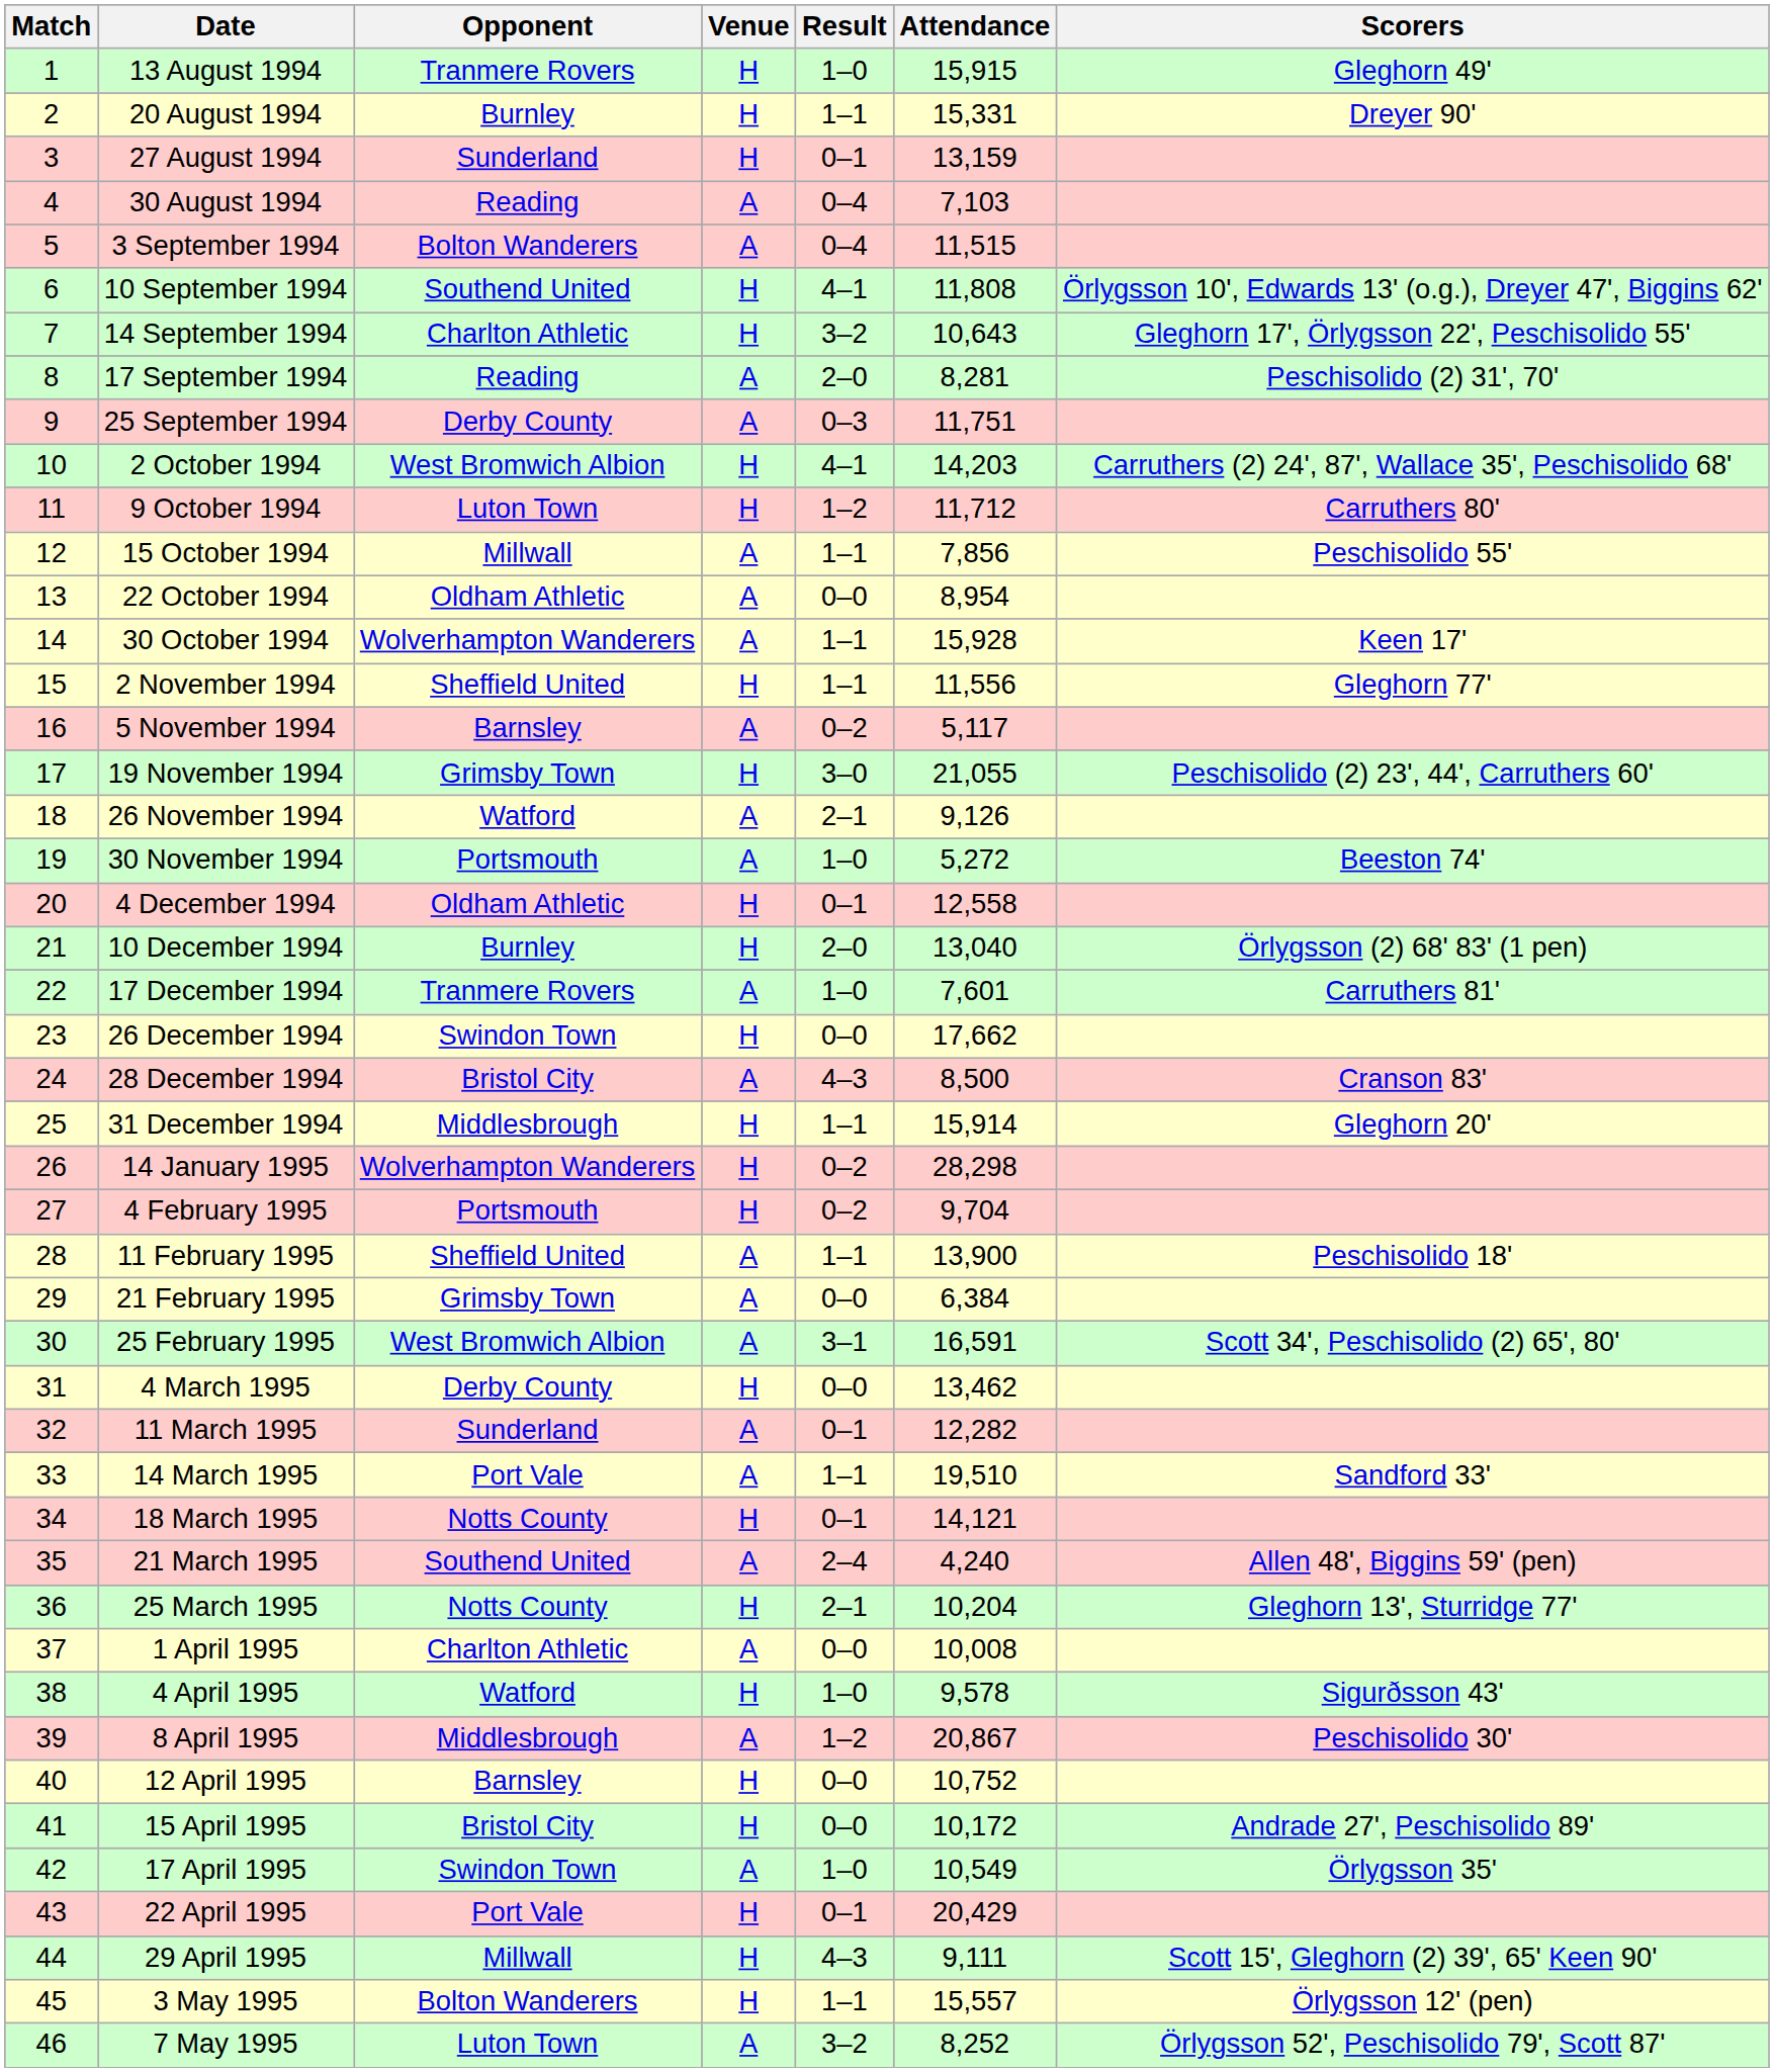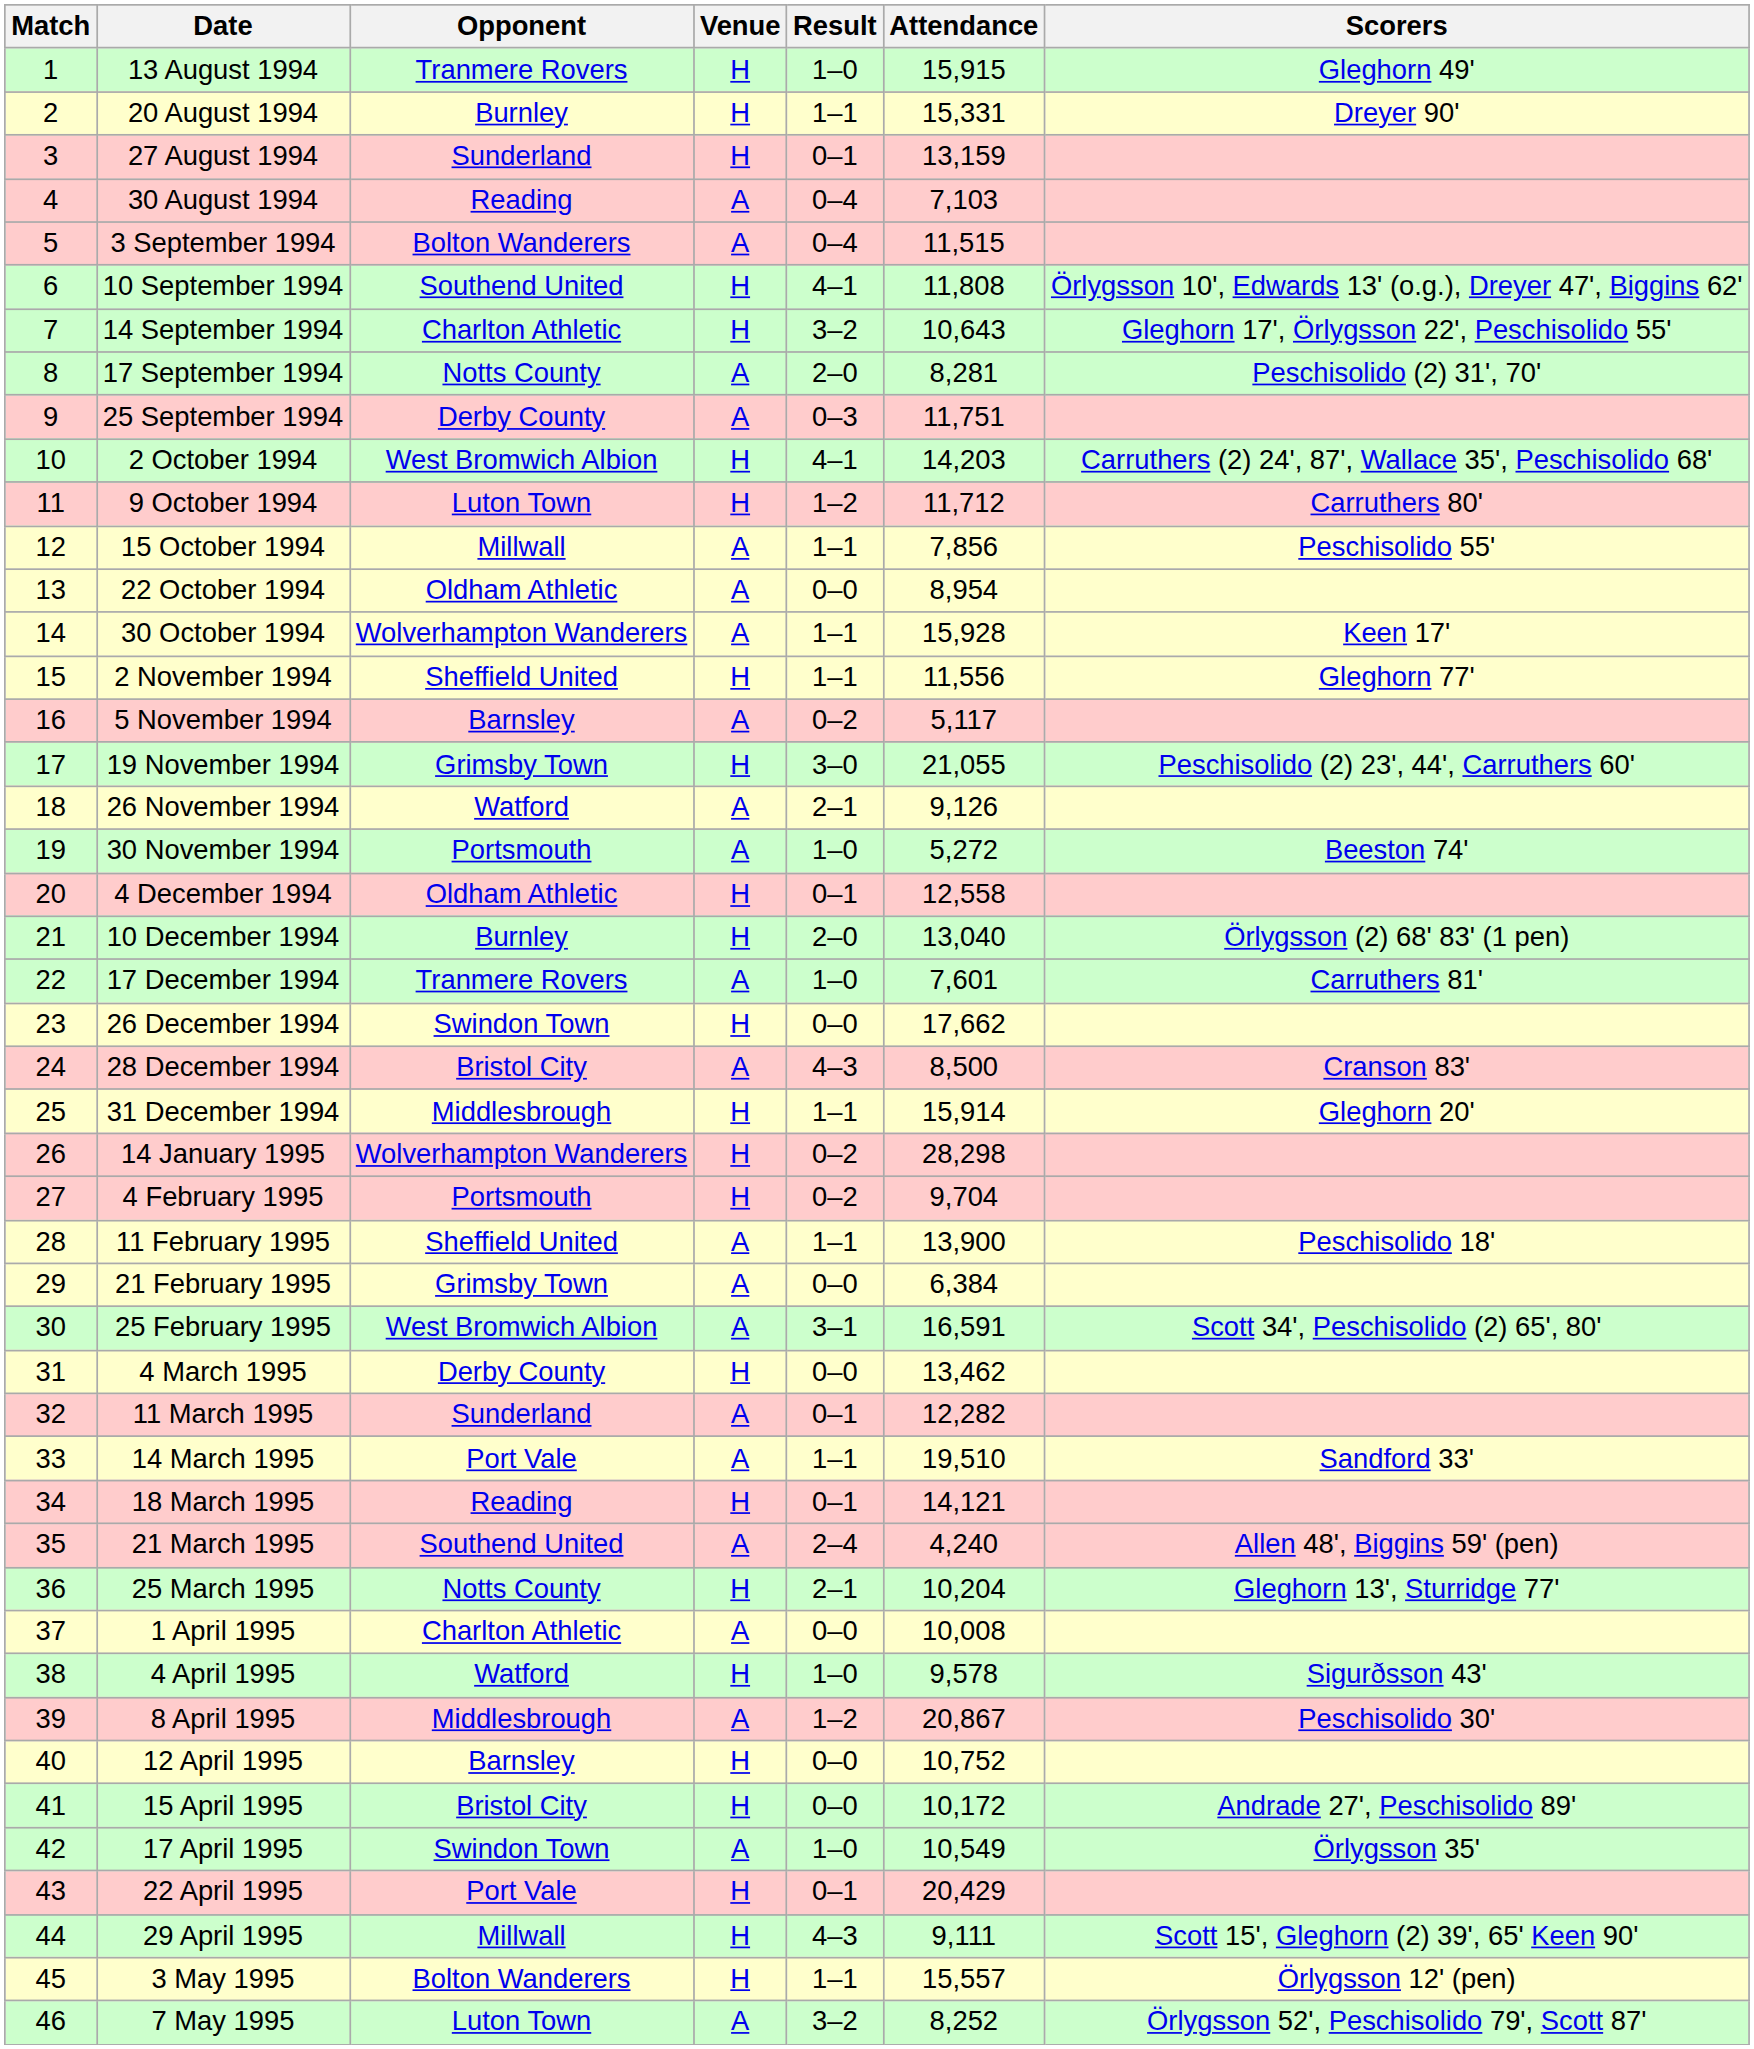17 September 1994 | Opponent: Reading -> Notts County
18 March 1995 | Opponent: Notts County -> Reading
